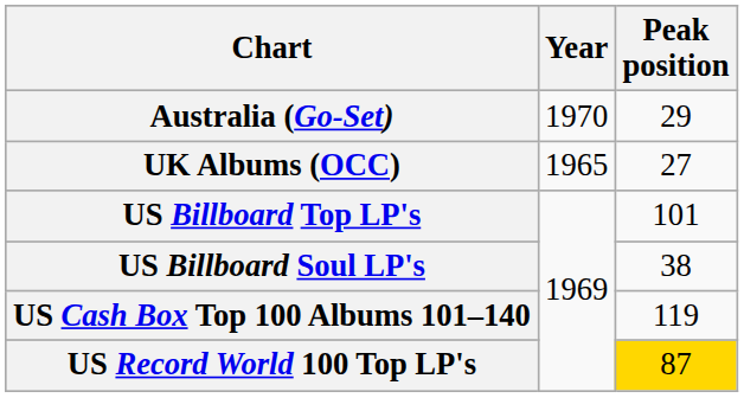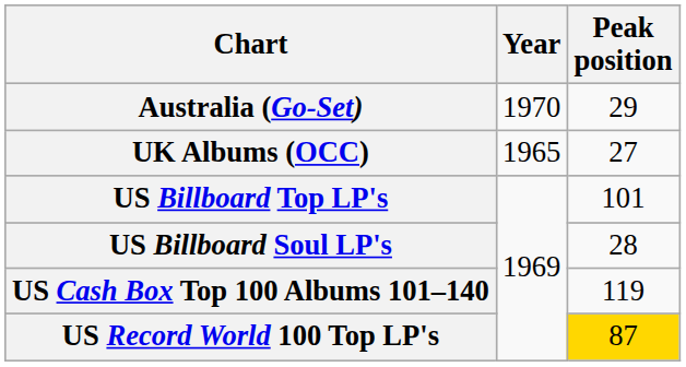US Billboard Soul LP's | Peak position: 38 -> 28
